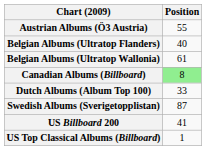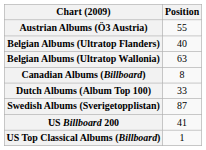Belgian Albums (Ultratop Wallonia) | Position: 61 -> 63
Canadian Albums (Billboard) | Position: lightgreen background -> no background
